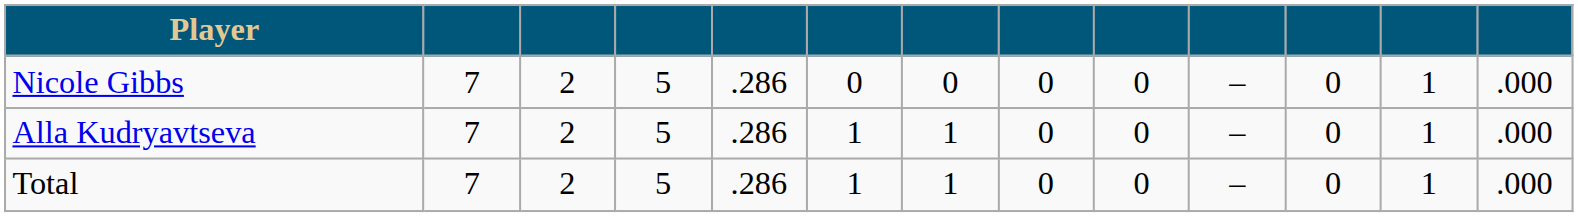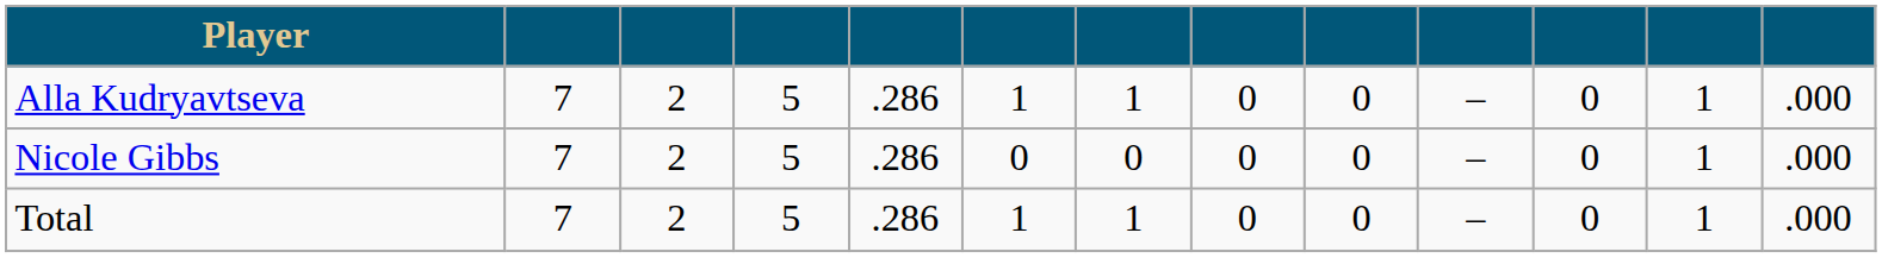rows swapped: Nicole Gibbs <-> Alla Kudryavtseva
